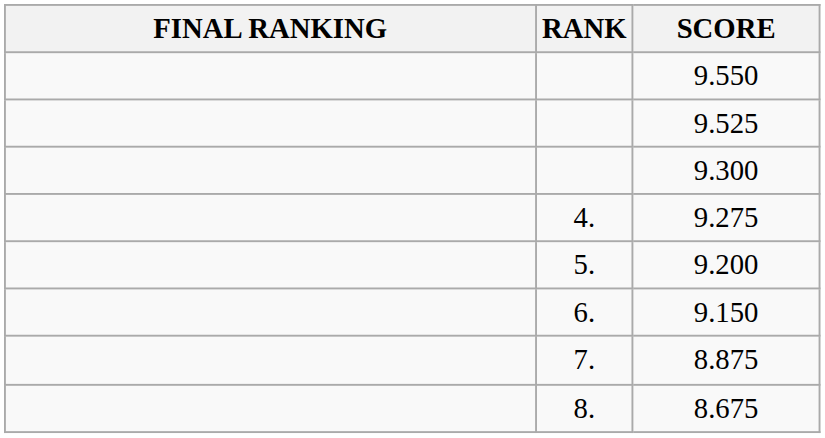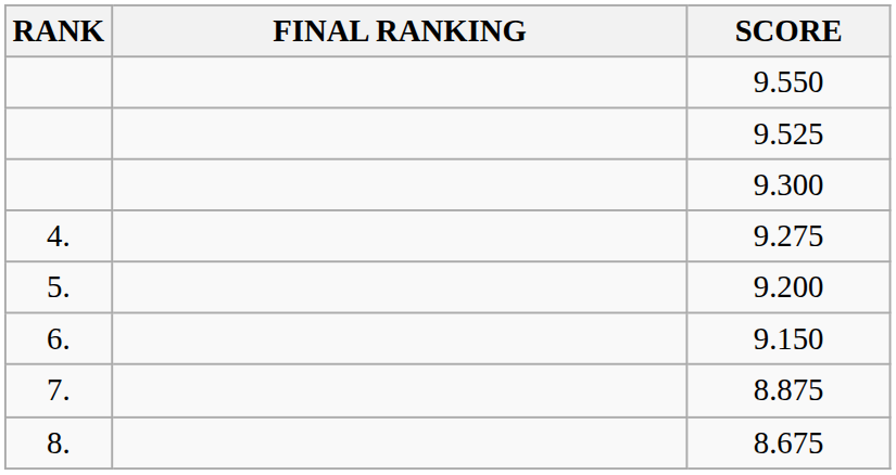columns swapped: RANK <-> FINAL RANKING
